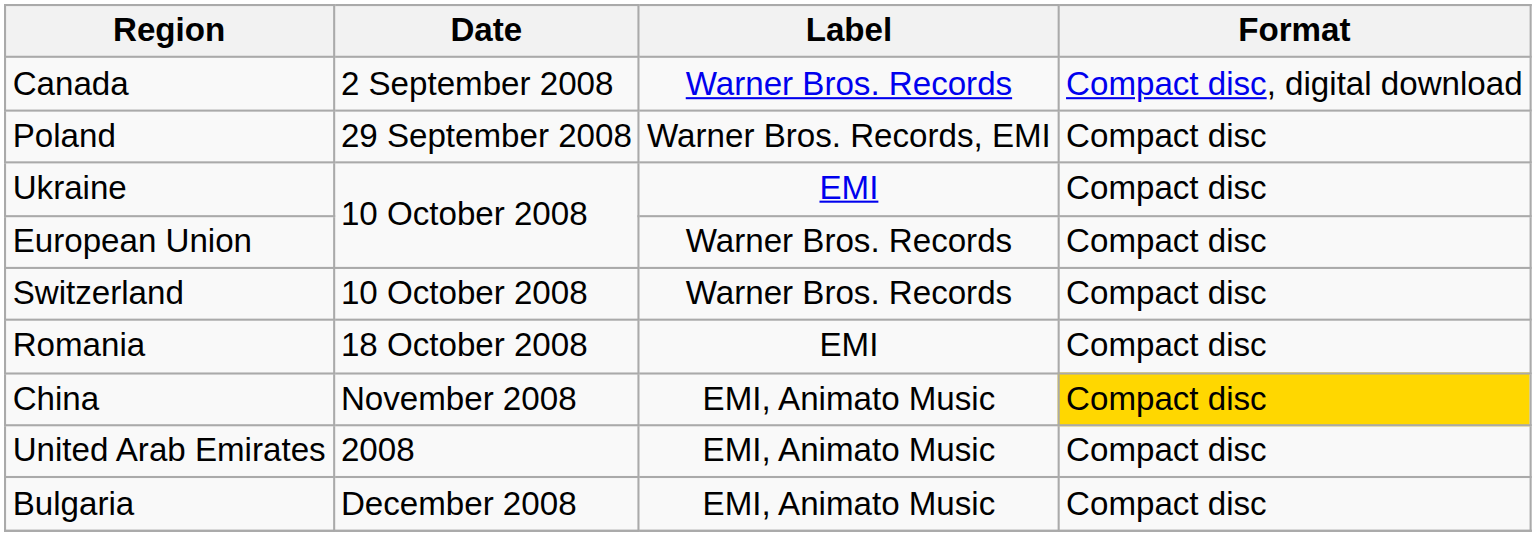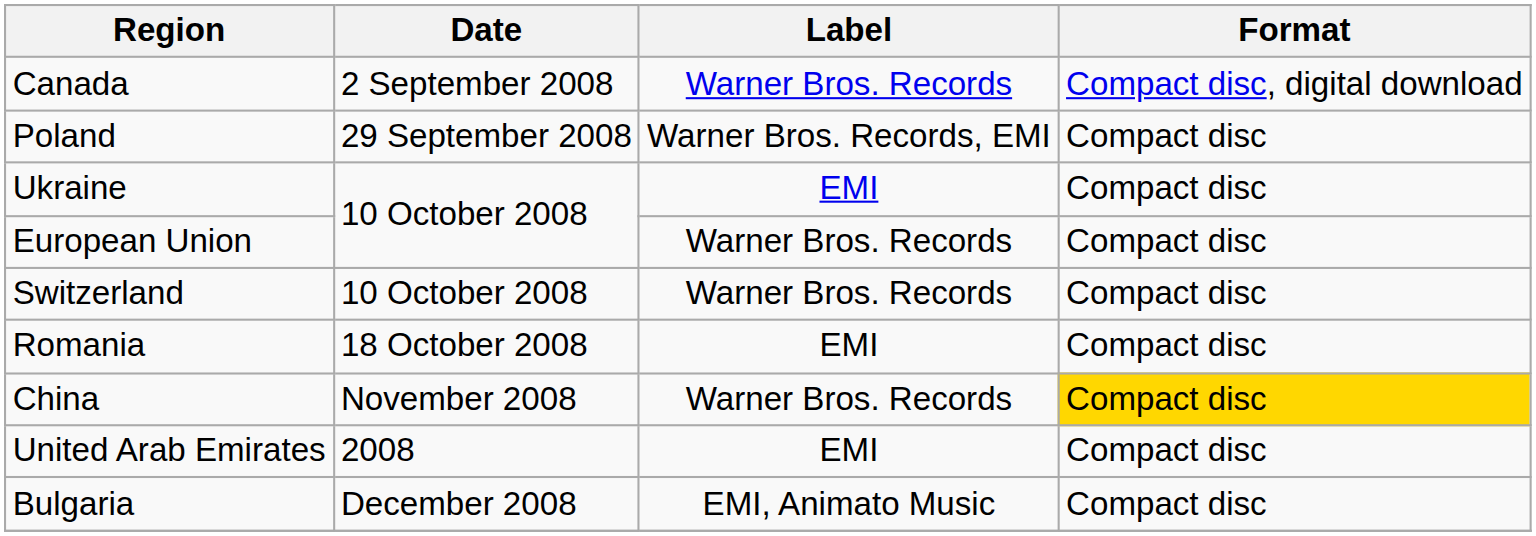China | Label: EMI, Animato Music -> Warner Bros. Records
United Arab Emirates | Label: EMI, Animato Music -> EMI
